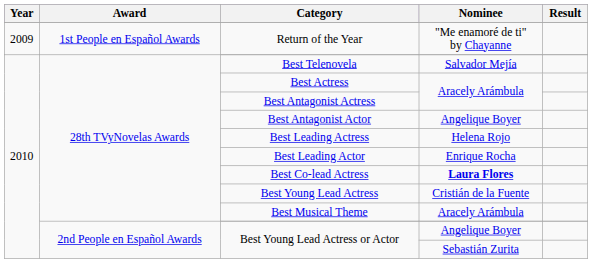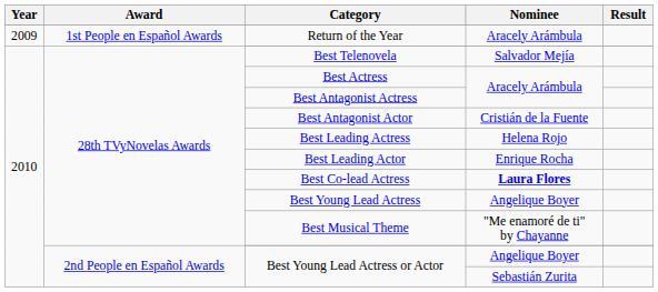Return of the Year | Nominee: "Me enamoré de ti" by Chayanne -> Aracely Arámbula
Best Antagonist Actor | Nominee: Angelique Boyer -> Cristián de la Fuente
Best Young Lead Actress | Nominee: Cristián de la Fuente -> Angelique Boyer
Best Musical Theme | Nominee: Aracely Arámbula -> "Me enamoré de ti" by Chayanne
